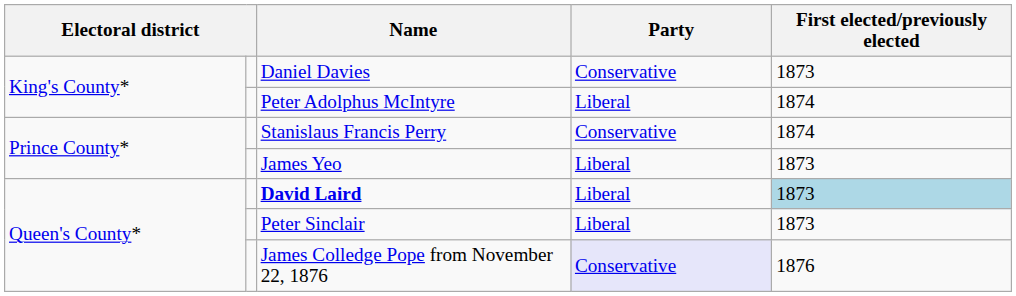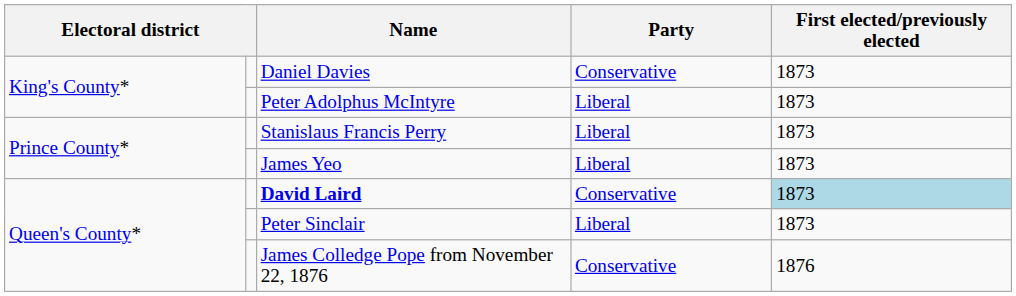Peter Adolphus McIntyre | First elected/previously elected: 1874 -> 1873
Stanislaus Francis Perry | Party: Conservative -> Liberal
Stanislaus Francis Perry | First elected/previously elected: 1874 -> 1873
David Laird | Party: Liberal -> Conservative
James Colledge Pope from November 22, 1876 | Party: lavender background -> no background
